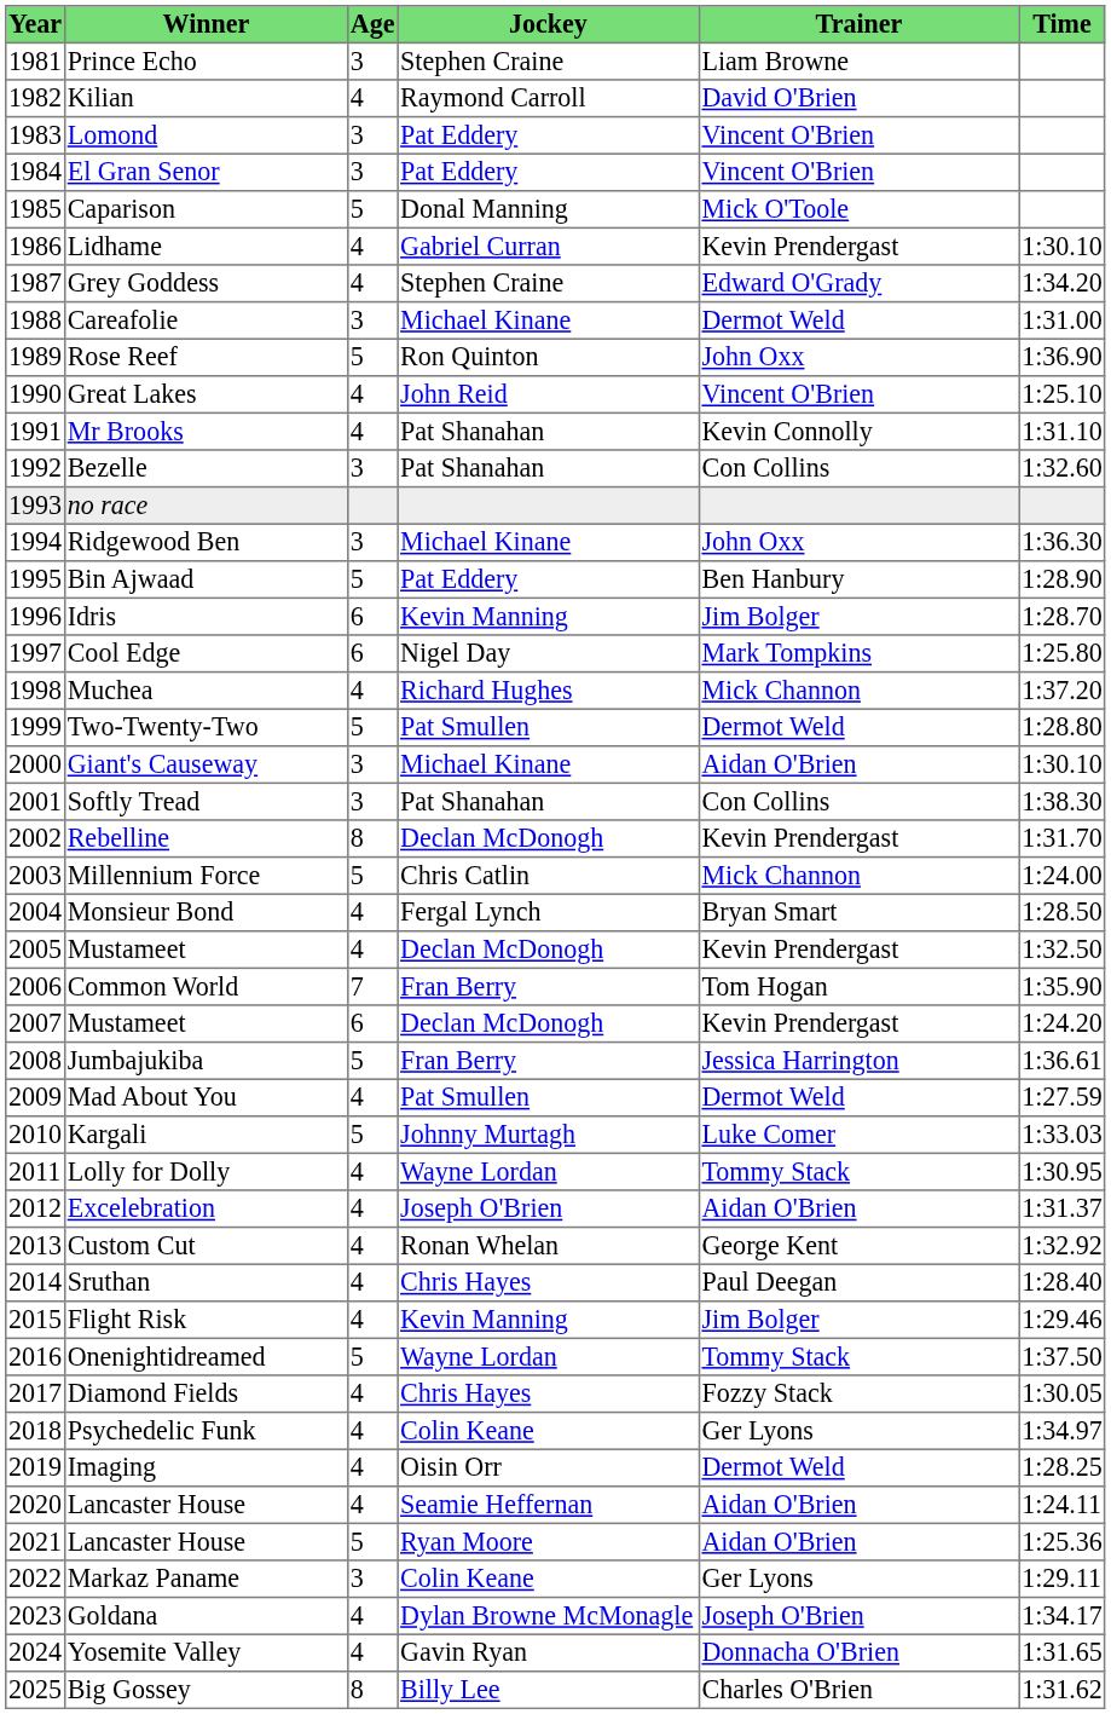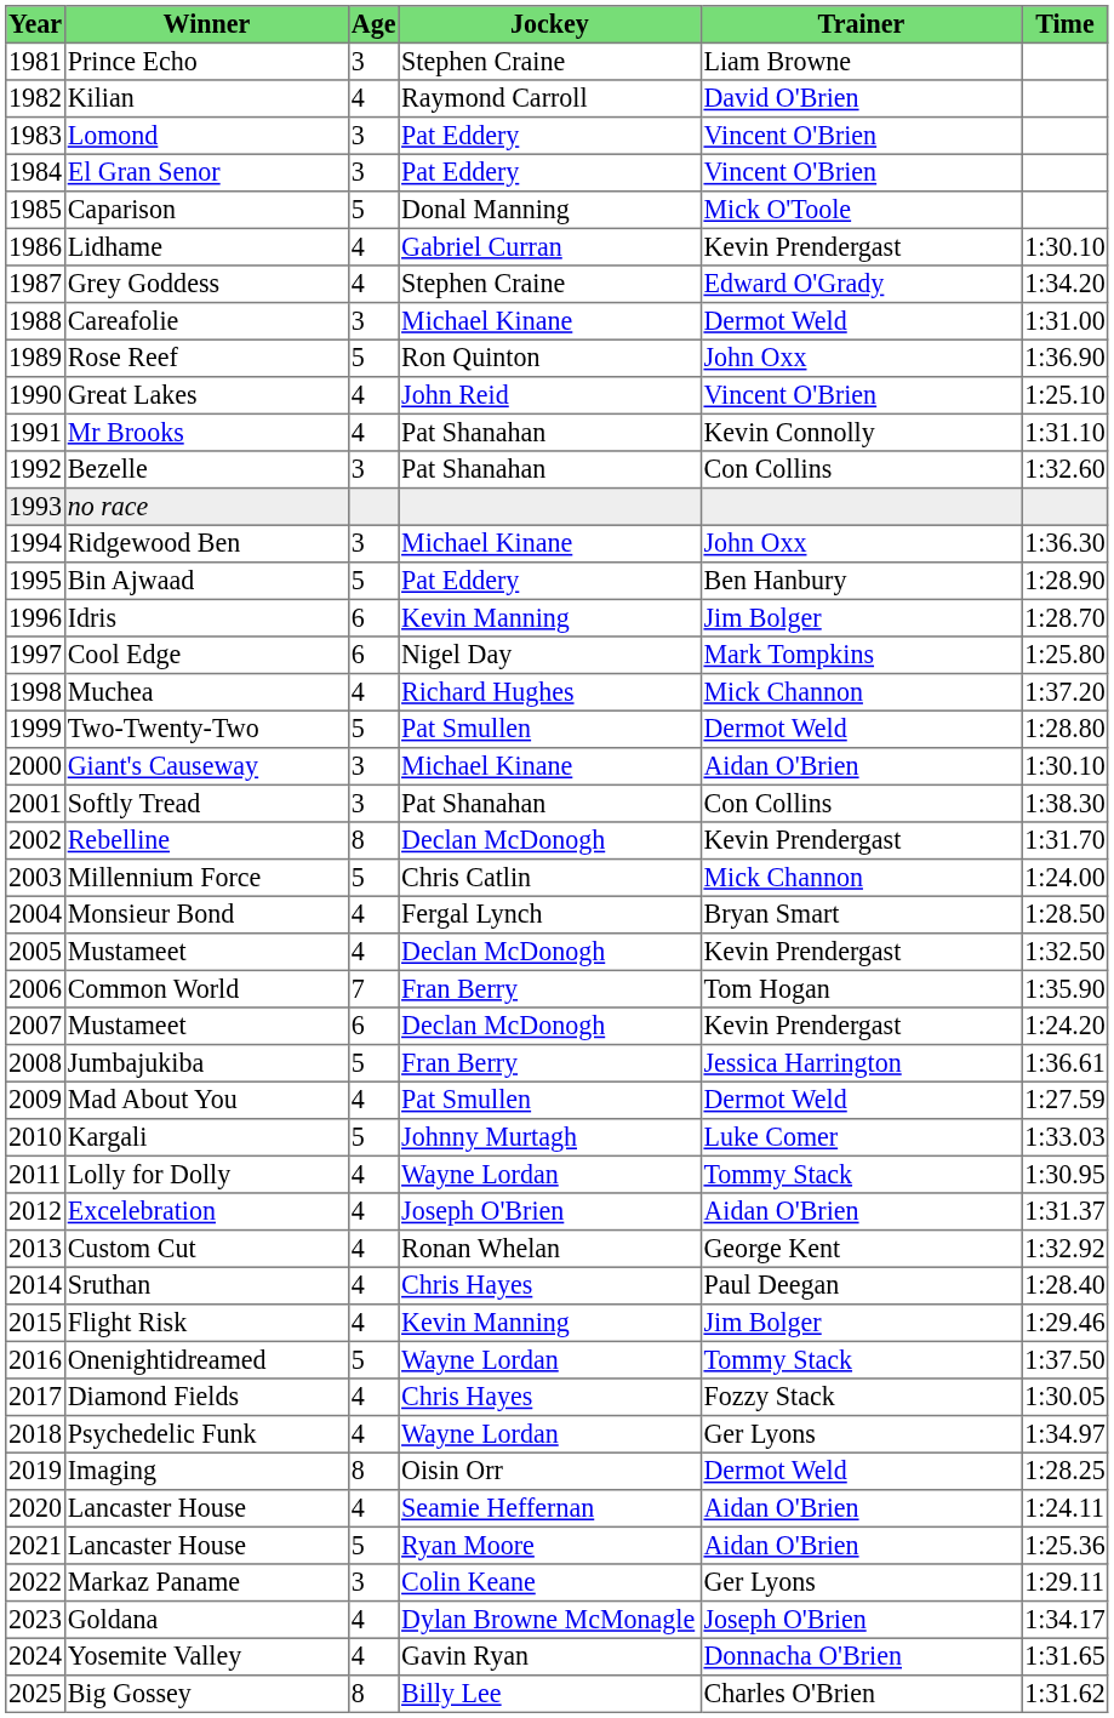Psychedelic Funk | Jockey: Colin Keane -> Wayne Lordan
Imaging | Age: 4 -> 8
